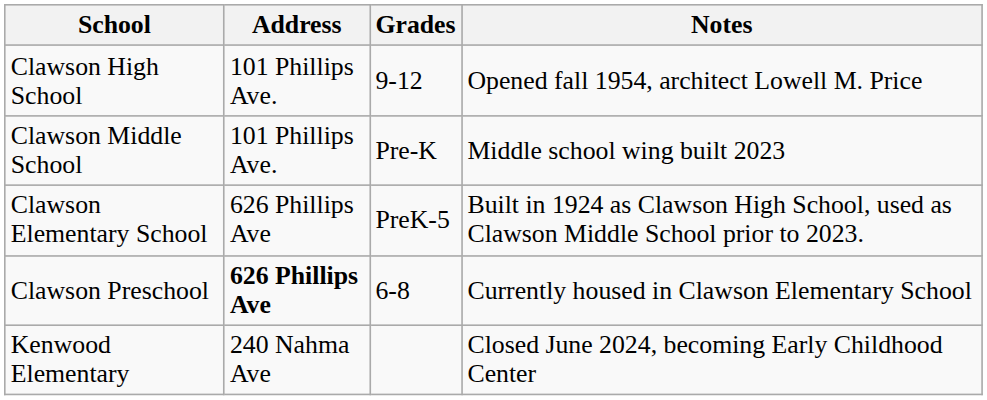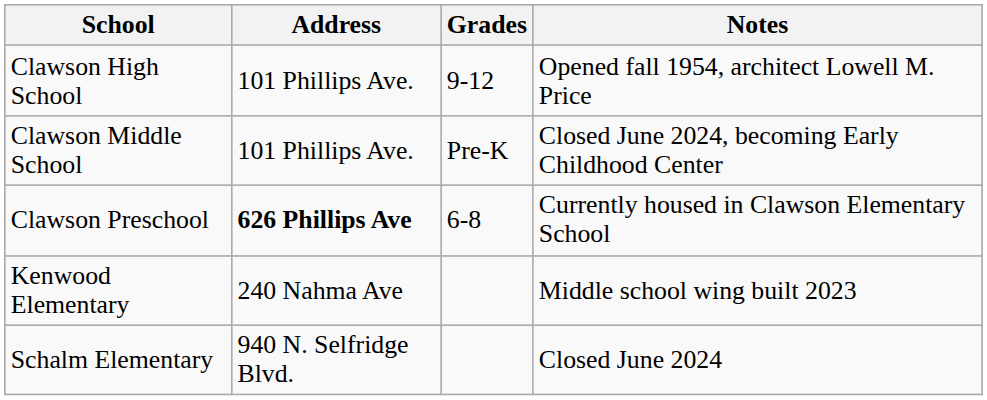Clawson Middle School | Notes: Middle school wing built 2023 -> Closed June 2024, becoming Early Childhood Center
- row: Clawson Elementary School | 626 Phillips Ave | PreK-5 | Built in 1924 as Clawson High School, used as Clawson Middle School prior to 2023.
Kenwood Elementary | Notes: Closed June 2024, becoming Early Childhood Center -> Middle school wing built 2023
+ row: Schalm Elementary | 940 N. Selfridge Blvd. | Closed June 2024
